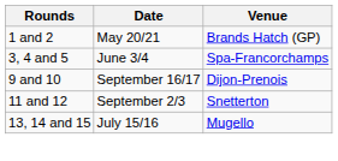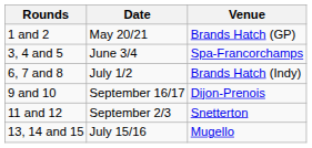+ row: 6, 7 and 8 | July 1/2 | Brands Hatch (Indy)
